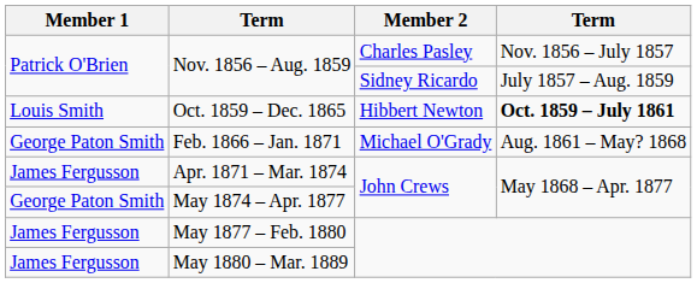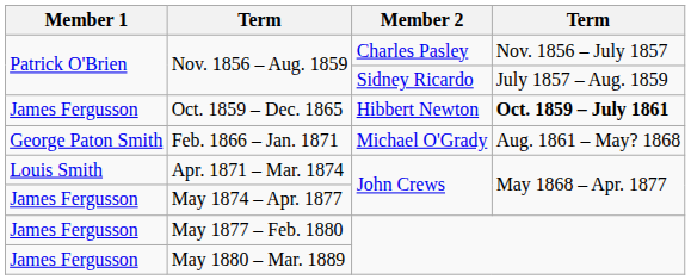Oct. 1859 – Dec. 1865 | Member 1: Louis Smith -> James Fergusson
Apr. 1871 – Mar. 1874 | Member 1: James Fergusson -> Louis Smith
May 1874 – Apr. 1877 | Member 1: George Paton Smith -> James Fergusson
